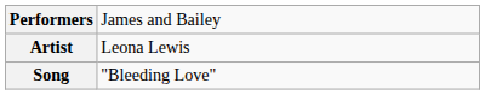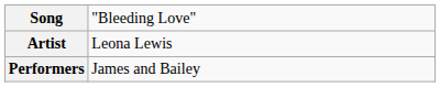rows swapped: Song <-> Performers
